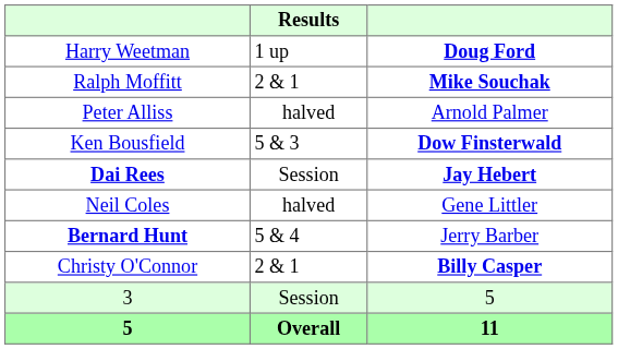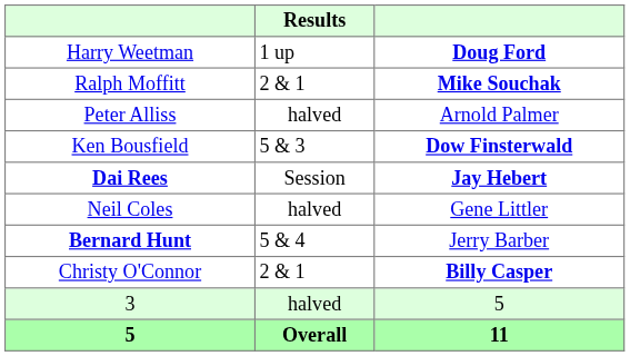3 | Results: Session -> halved
